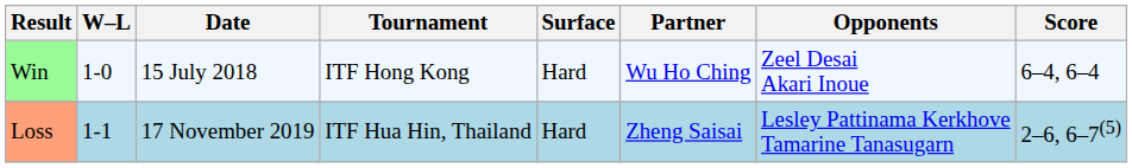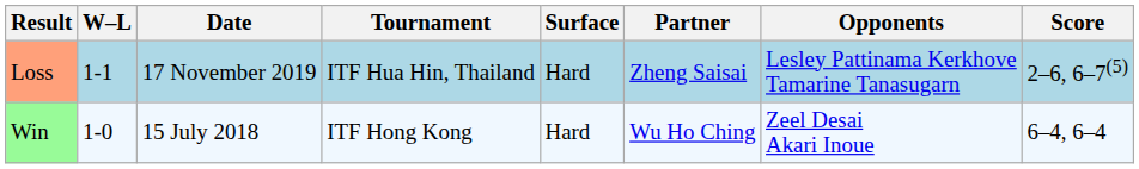rows swapped: Win <-> Loss
